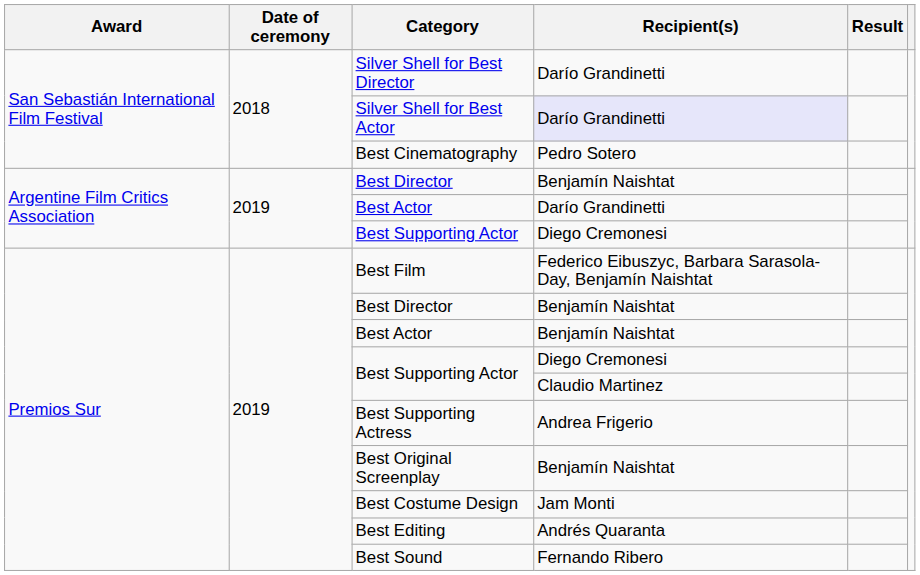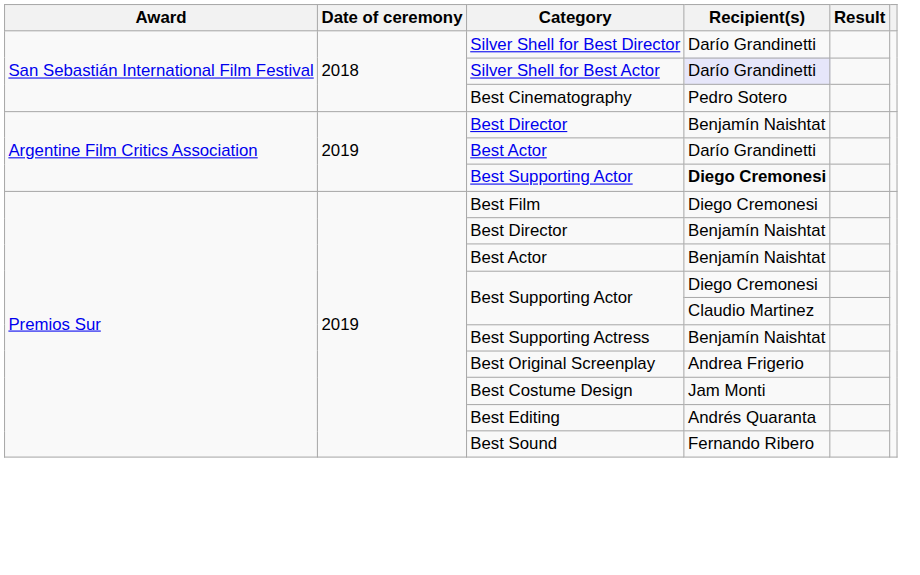Argentine Film Critics Association / Best Supporting Actor | Recipient(s): normal -> bold
Best Film | Recipient(s): Federico Eibuszyc, Barbara Sarasola-Day, Benjamín Naishtat -> Diego Cremonesi
Best Supporting Actress | Recipient(s): Andrea Frigerio -> Benjamín Naishtat
Best Original Screenplay | Recipient(s): Benjamín Naishtat -> Andrea Frigerio
